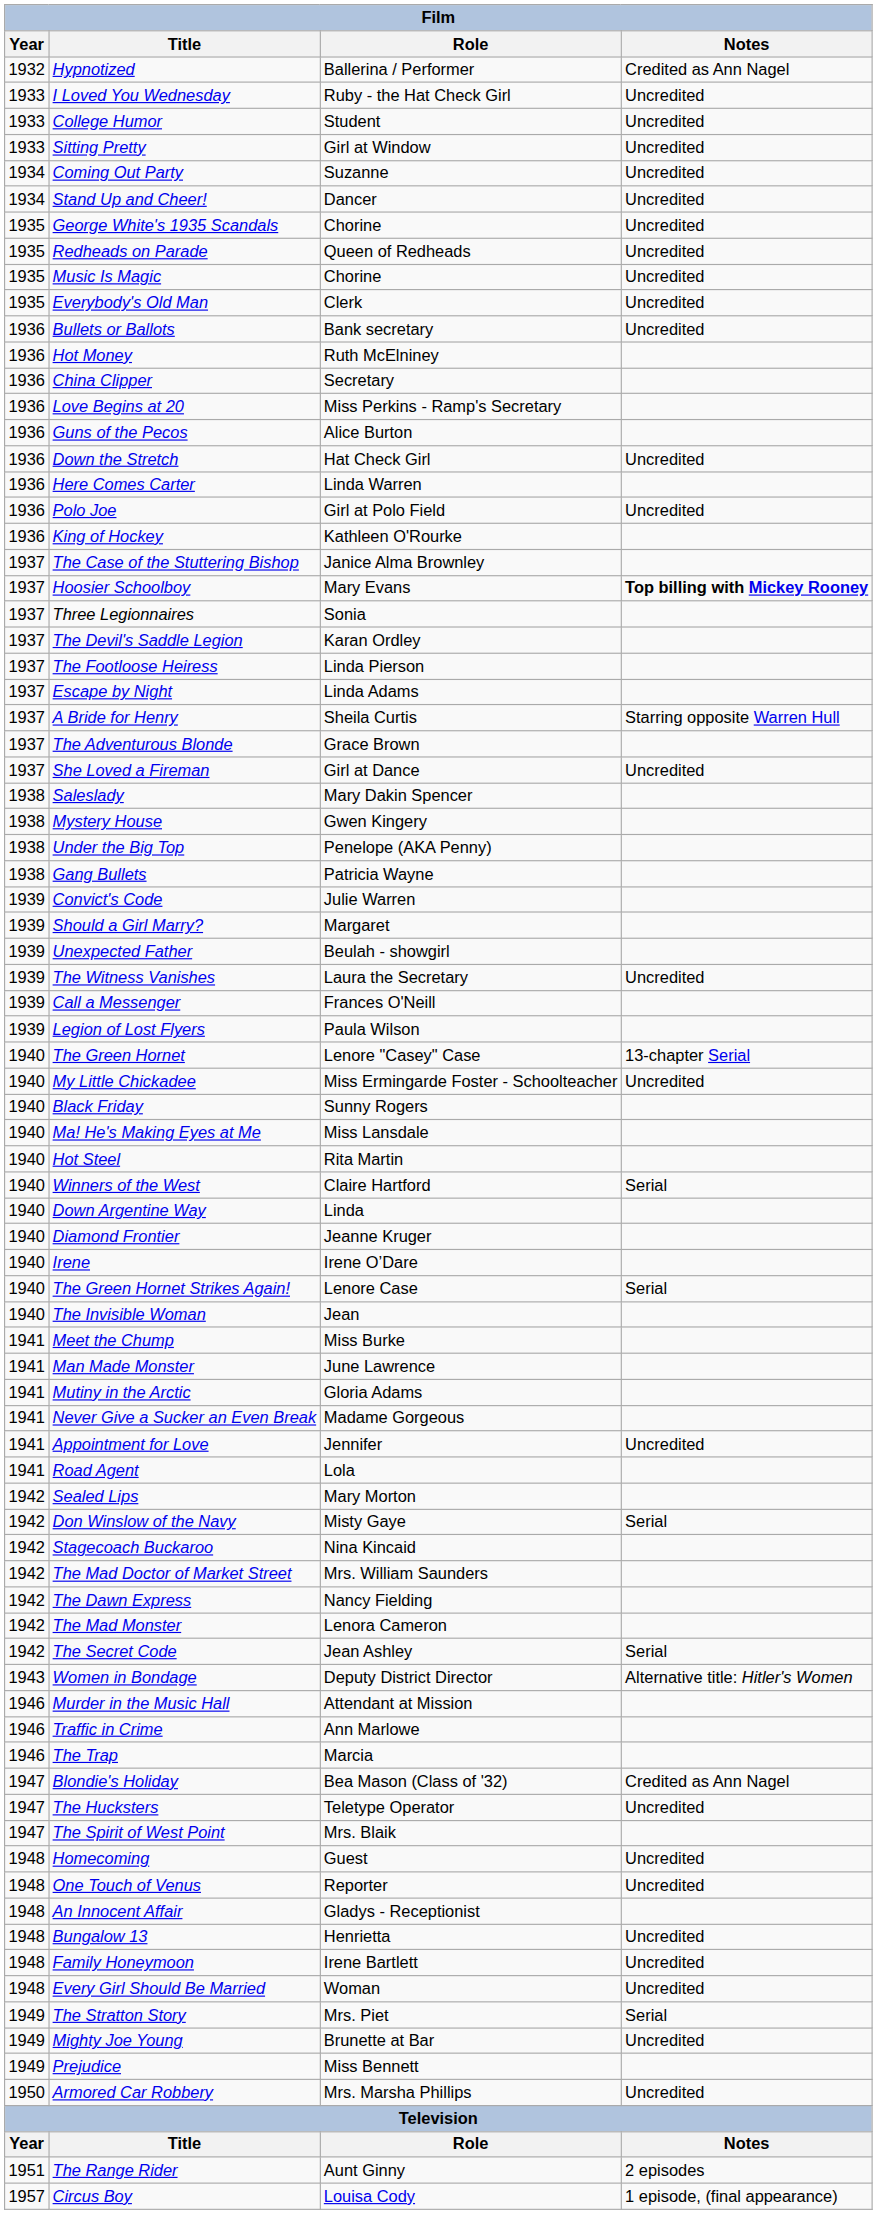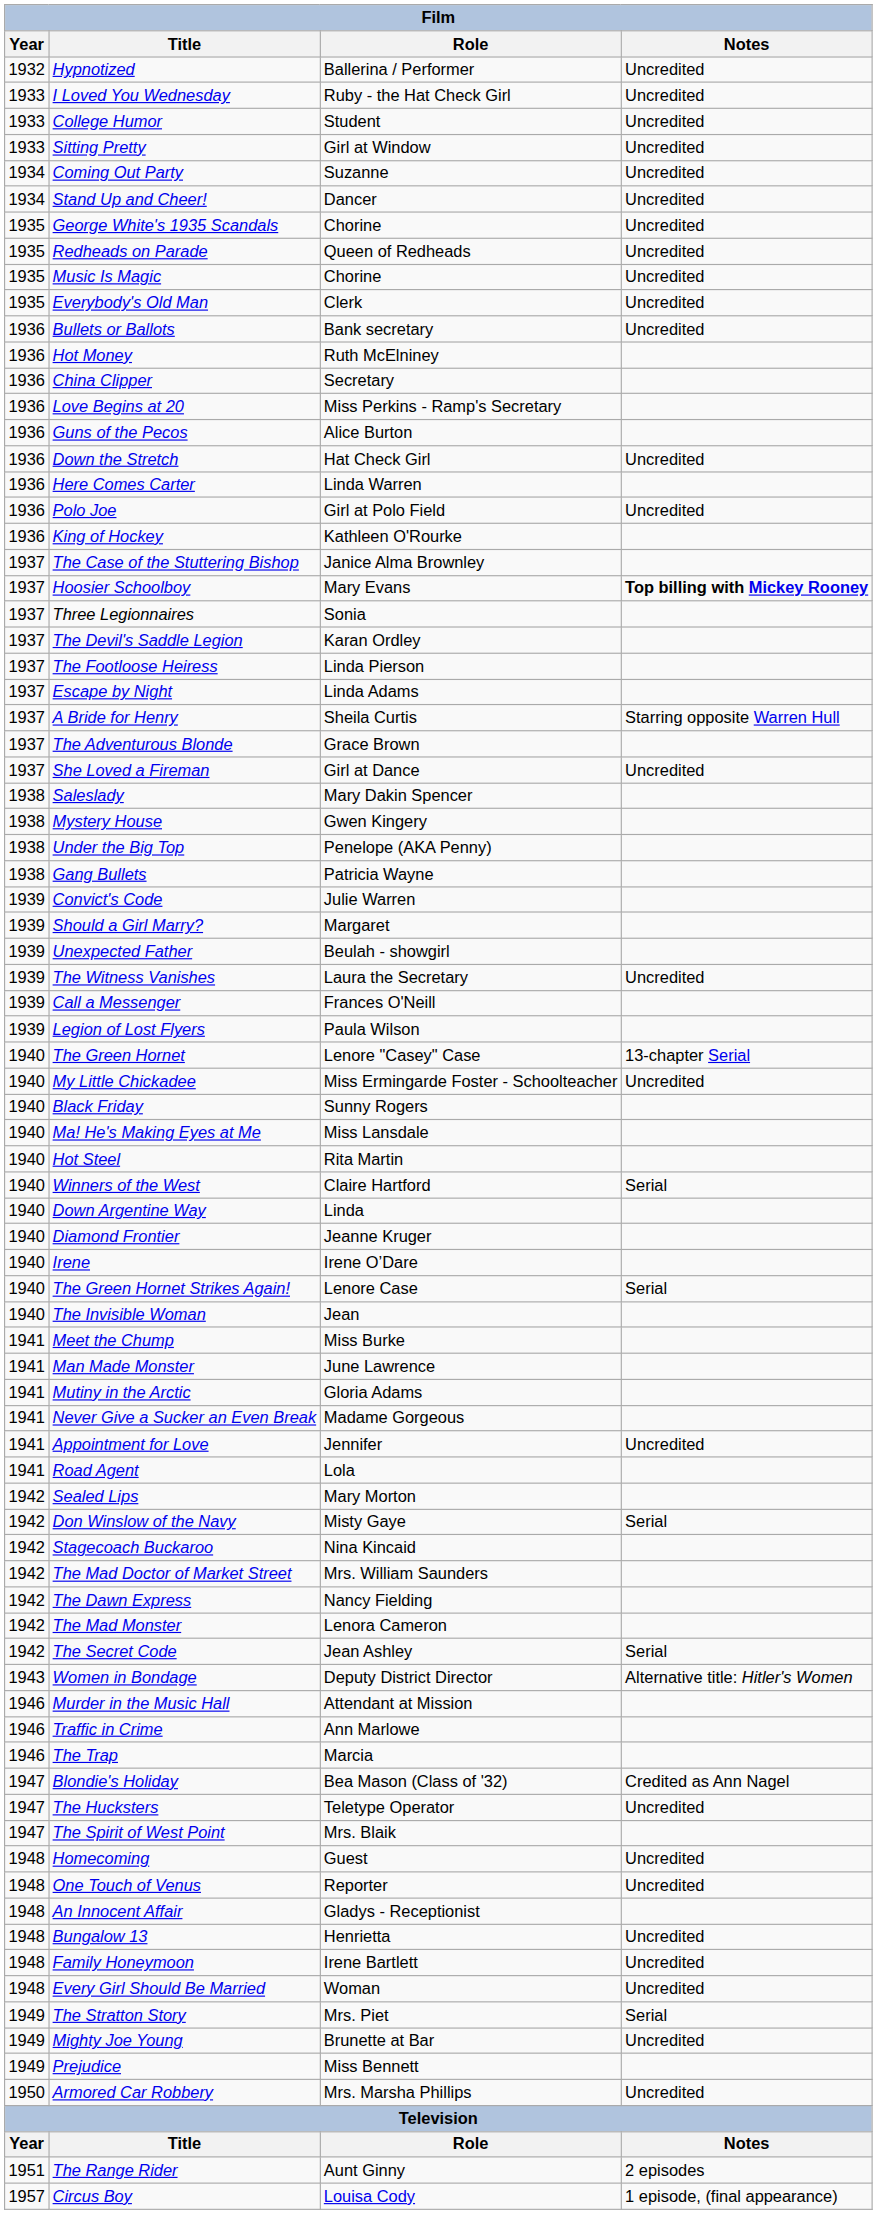Hypnotized | Notes: Credited as Ann Nagel -> Uncredited
